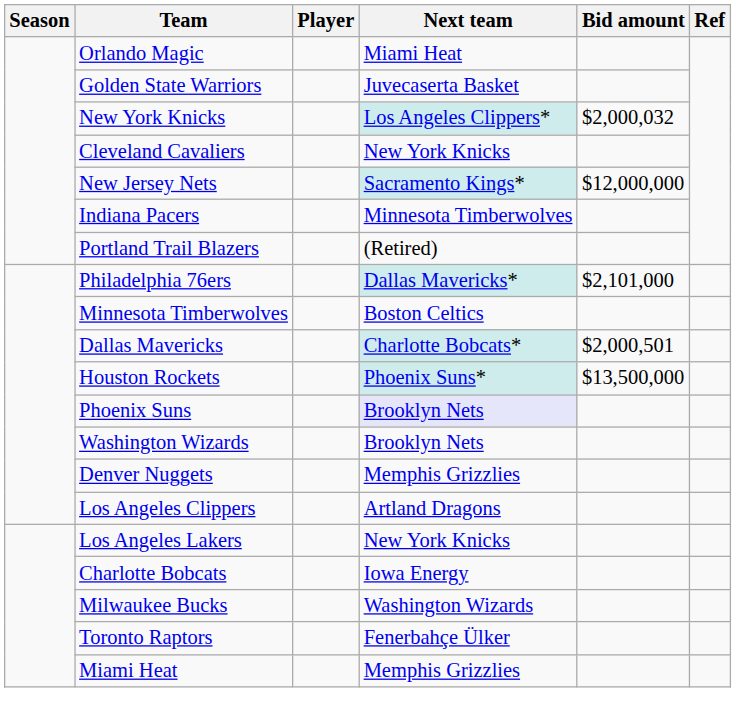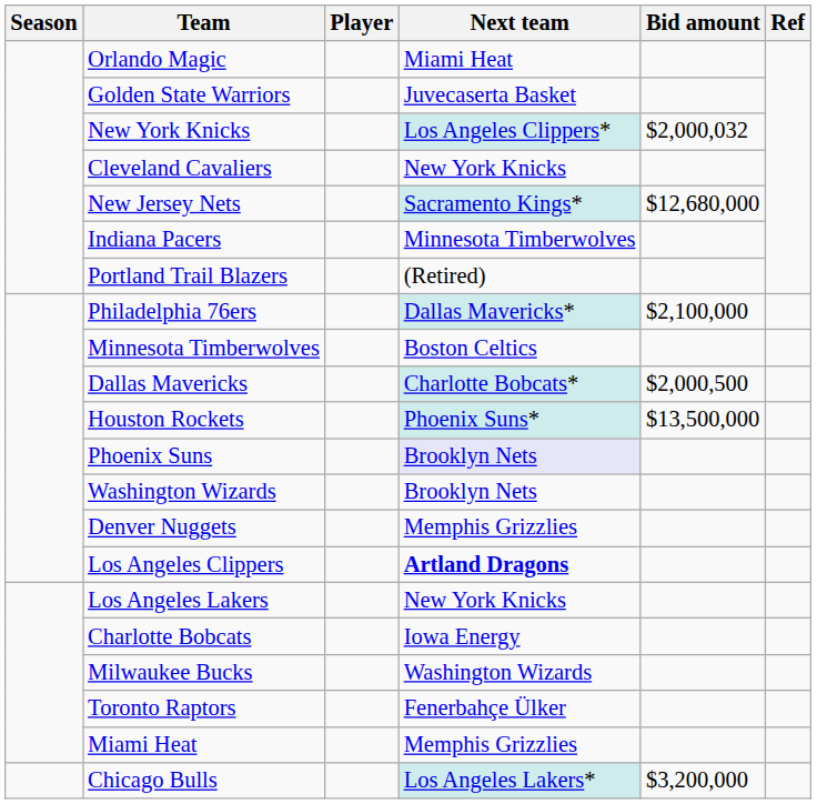New Jersey Nets | Bid amount: $12,000,000 -> $12,680,000
Philadelphia 76ers | Bid amount: $2,101,000 -> $2,100,000
Dallas Mavericks | Bid amount: $2,000,501 -> $2,000,500
Los Angeles Clippers | Next team: normal -> bold
+ row: Chicago Bulls | Los Angeles Lakers* | $3,200,000
